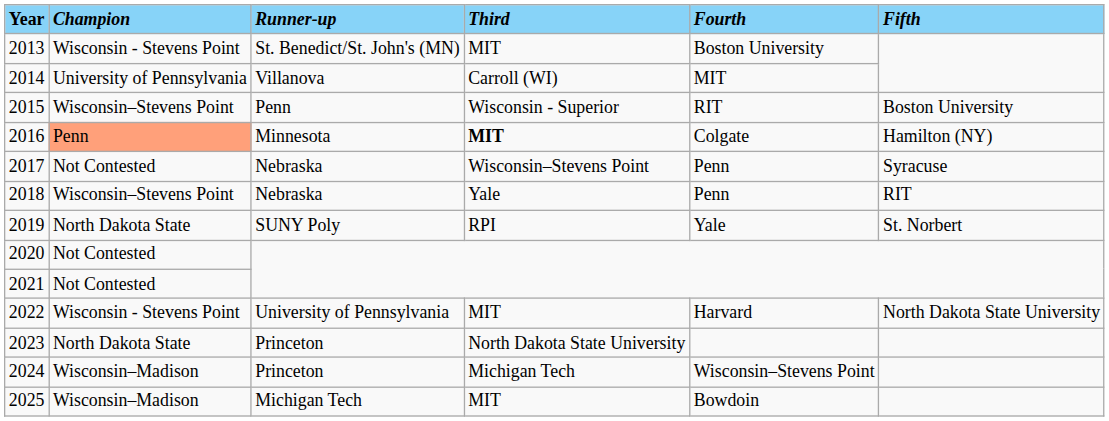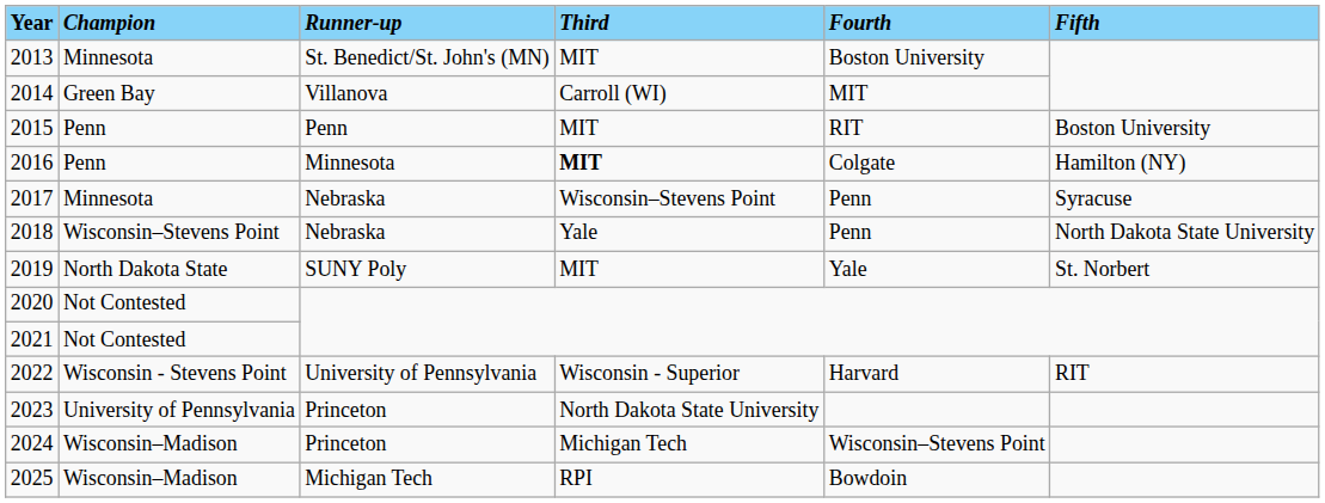2013 | Champion: Wisconsin - Stevens Point -> Minnesota
2014 | Champion: University of Pennsylvania -> Green Bay
2015 | Champion: Wisconsin–Stevens Point -> Penn
2015 | Third: Wisconsin - Superior -> MIT
2016 | Champion: lightsalmon background -> no background
2017 | Champion: Not Contested -> Minnesota
2018 | Fifth: RIT -> North Dakota State University
2019 | Third: RPI -> MIT
2022 | Third: MIT -> Wisconsin - Superior
2022 | Fifth: North Dakota State University -> RIT
2023 | Champion: North Dakota State -> University of Pennsylvania
2025 | Third: MIT -> RPI
